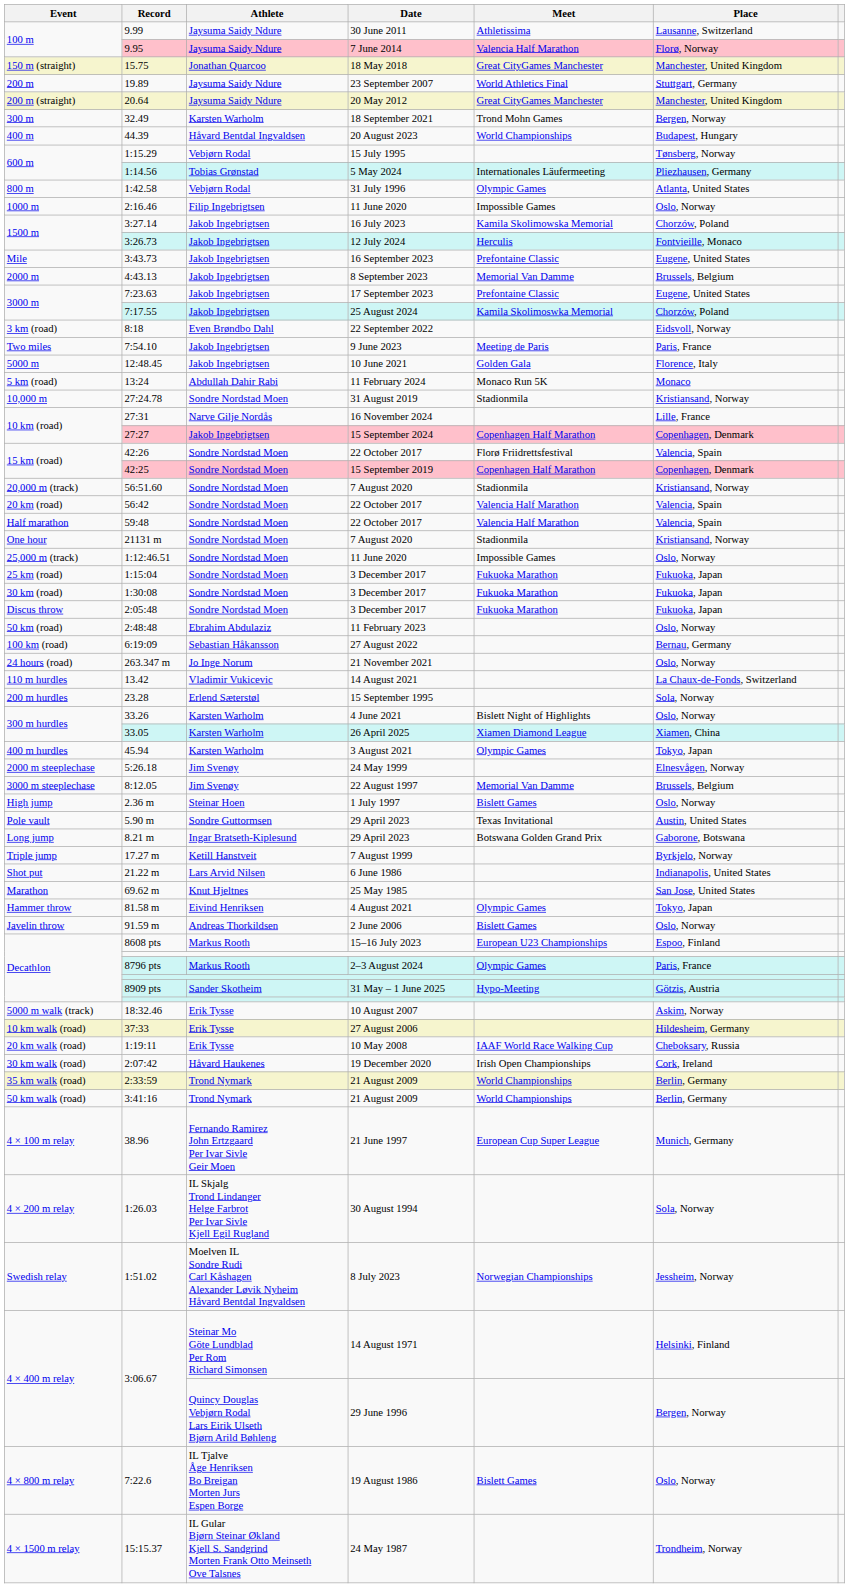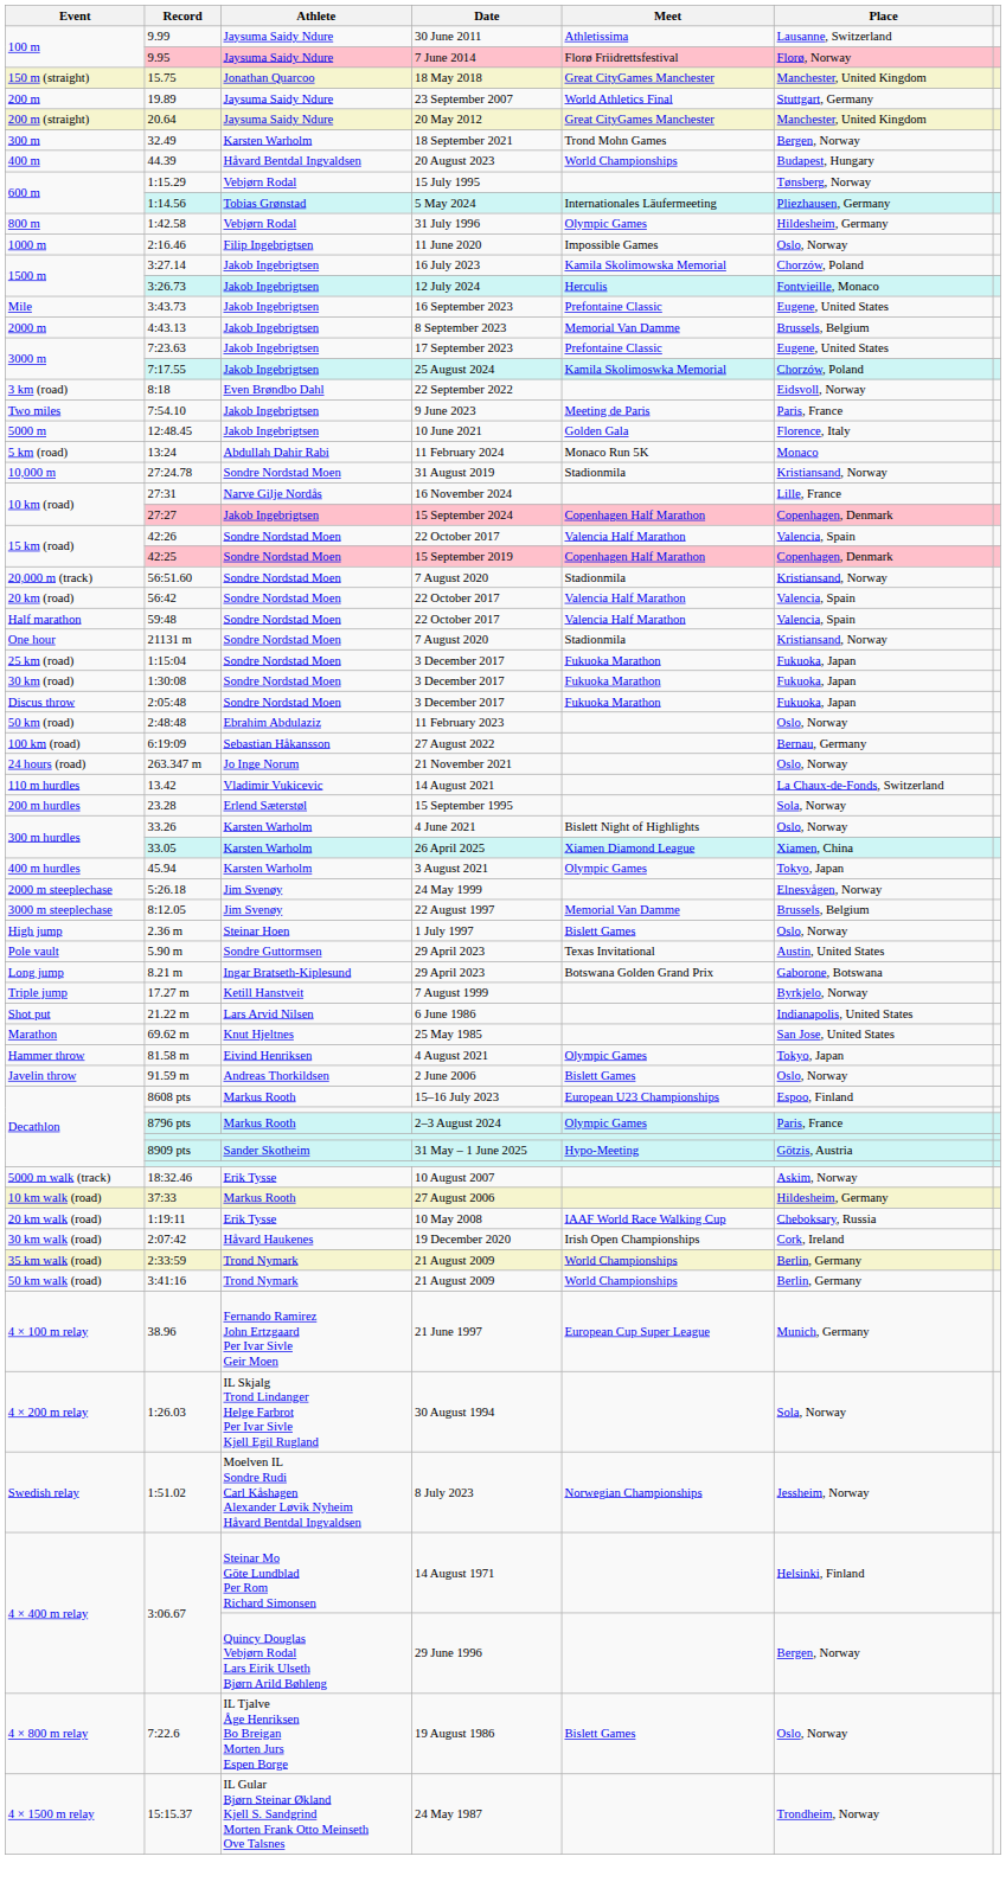9.95 | Meet: Valencia Half Marathon -> Florø Friidrettsfestival
1:42.58 | Place: Atlanta, United States -> Hildesheim, Germany
42:26 | Meet: Florø Friidrettsfestival -> Valencia Half Marathon
- row: 25,000 m (track) | 1:12:46.51 | Sondre Nordstad Moen | 11 June 2020 | Impossible Games | Oslo, Norway
37:33 | Athlete: Erik Tysse -> Markus Rooth
